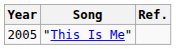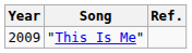"This Is Me" | Year: 2005 -> 2009
